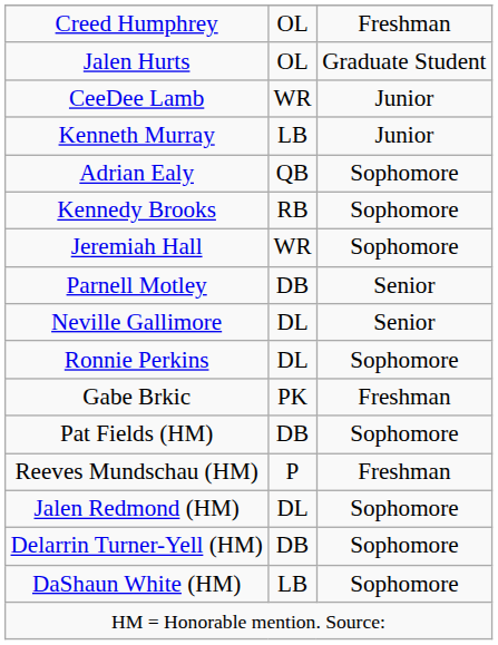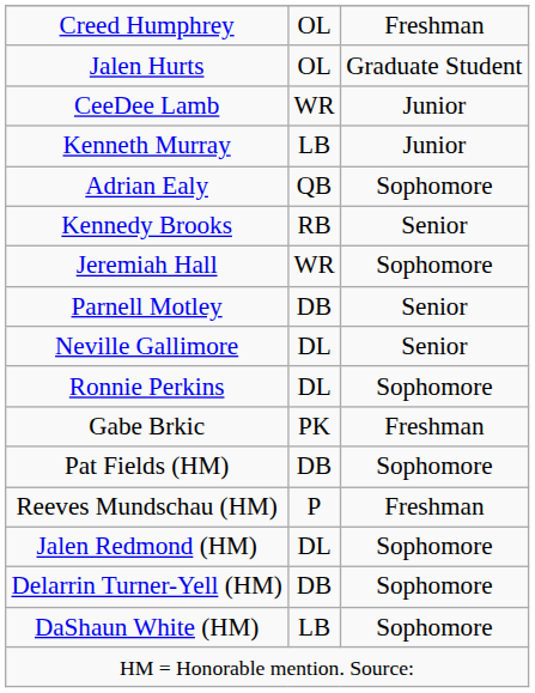Kennedy Brooks | column 3: Sophomore -> Senior
